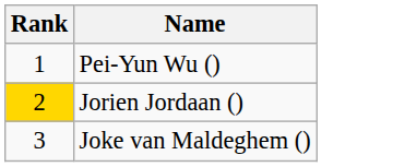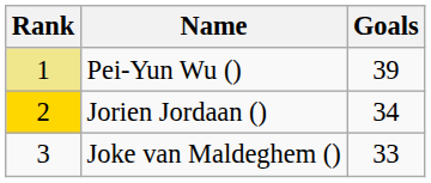+ column: Goals | 39 | 34 | 33
Pei-Yun Wu () | Rank: no background -> khaki background
